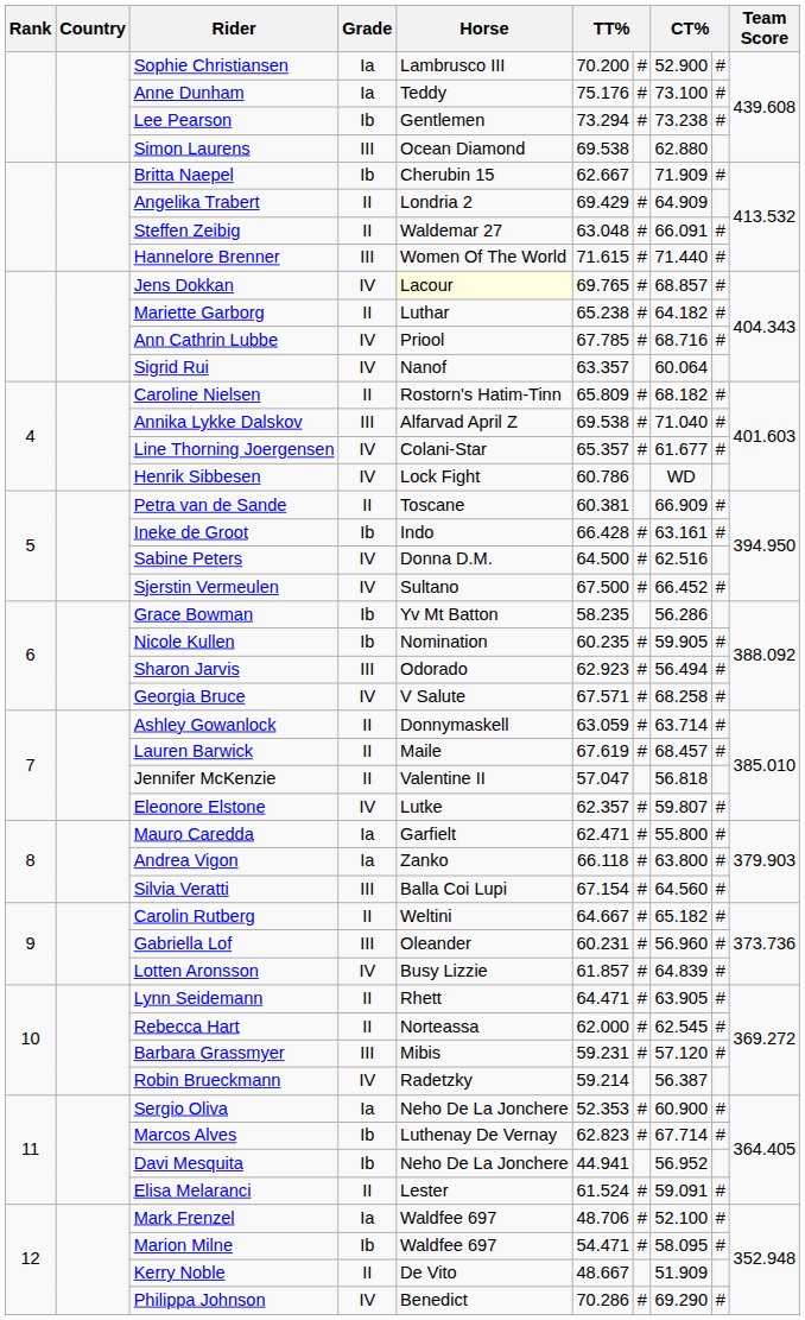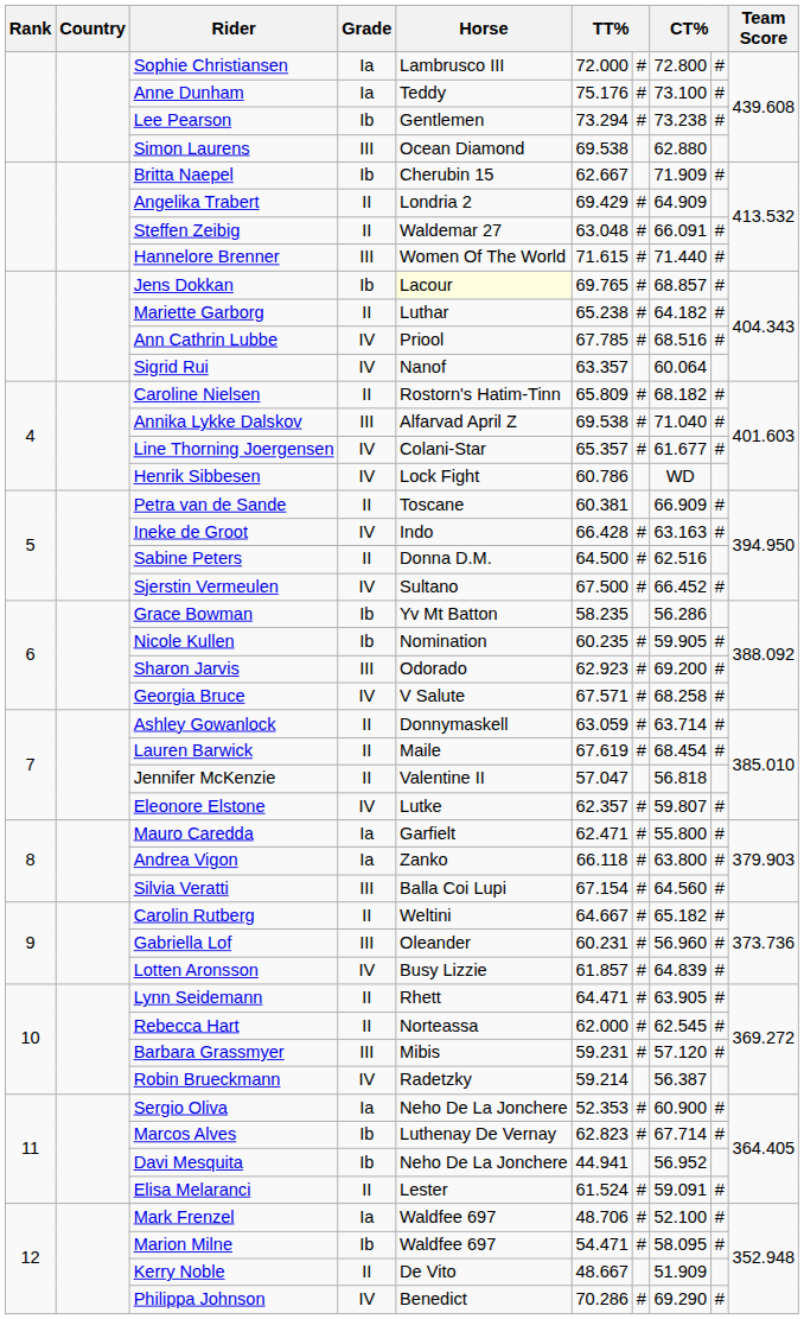Sophie Christiansen | column 6: 70.200 -> 72.000
Sophie Christiansen | column 8: 52.900 -> 72.800
Jens Dokkan | Grade: IV -> Ib
Ann Cathrin Lubbe | column 8: 68.716 -> 68.516
Ineke de Groot | Grade: Ib -> IV
Ineke de Groot | column 8: 63.161 -> 63.163
Sabine Peters | Grade: IV -> II
Sharon Jarvis | column 8: 56.494 -> 69.200
Lauren Barwick | column 8: 68.457 -> 68.454
